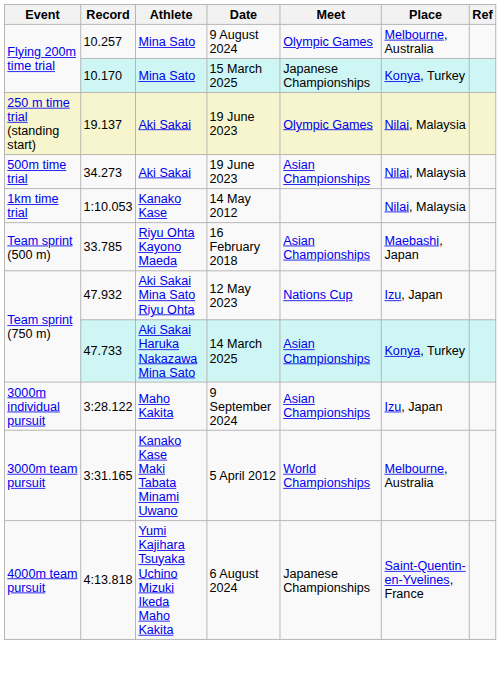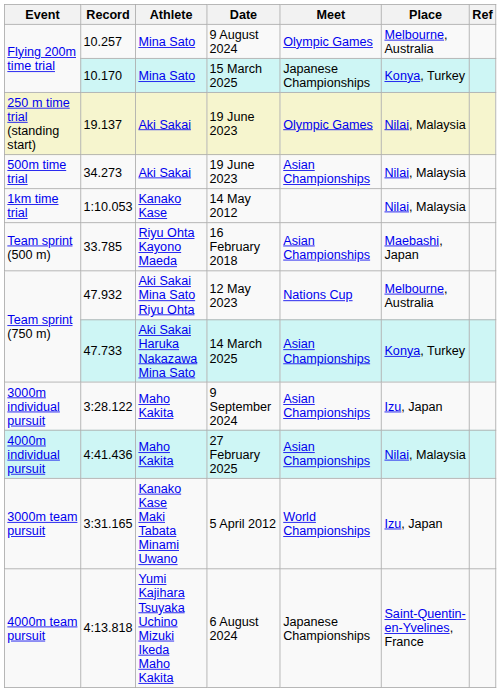12 May 2023 | Place: Izu, Japan -> Melbourne, Australia
+ row: 4000m individual pursuit | 4:41.436 | Maho Kakita | 27 February 2025 | Asian Championships | Nilai, Malaysia
5 April 2012 | Place: Melbourne, Australia -> Izu, Japan
